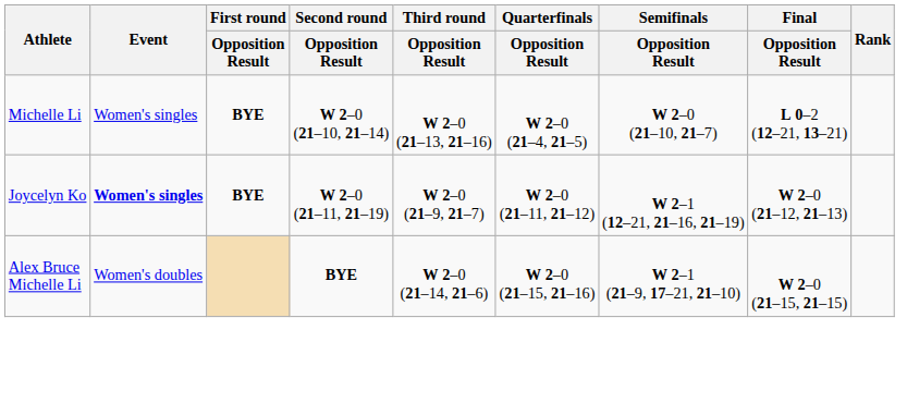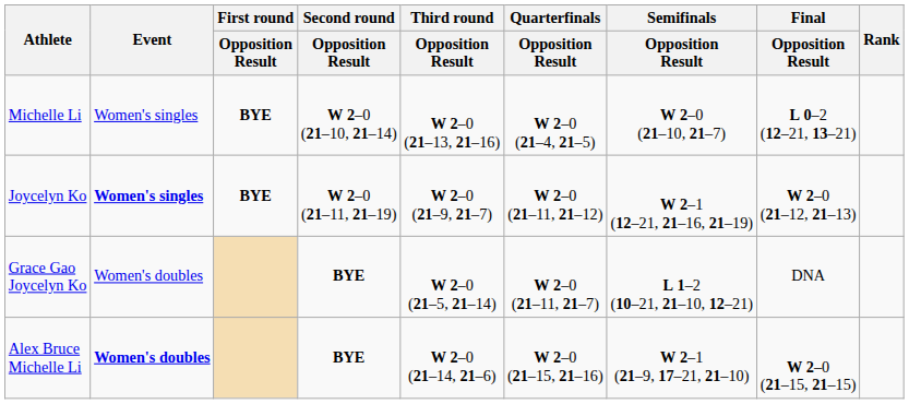+ row: Grace Gao Joycelyn Ko | Women's doubles | BYE | W 2–0 (21–5, 21–14) | W 2–0 (21–11, 21–7) | L 1–2 (10–21, 21–10, 12–21) | DNA
Alex Bruce Michelle Li | Event: normal -> bold
